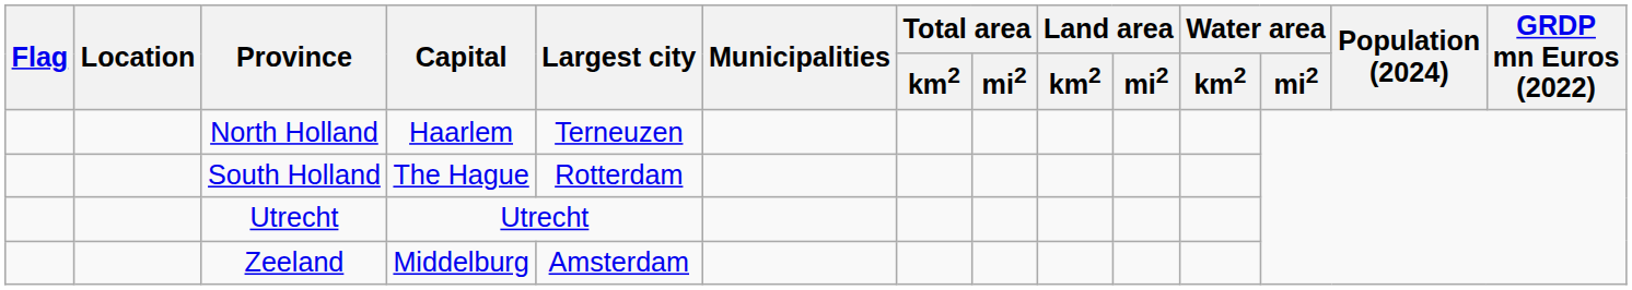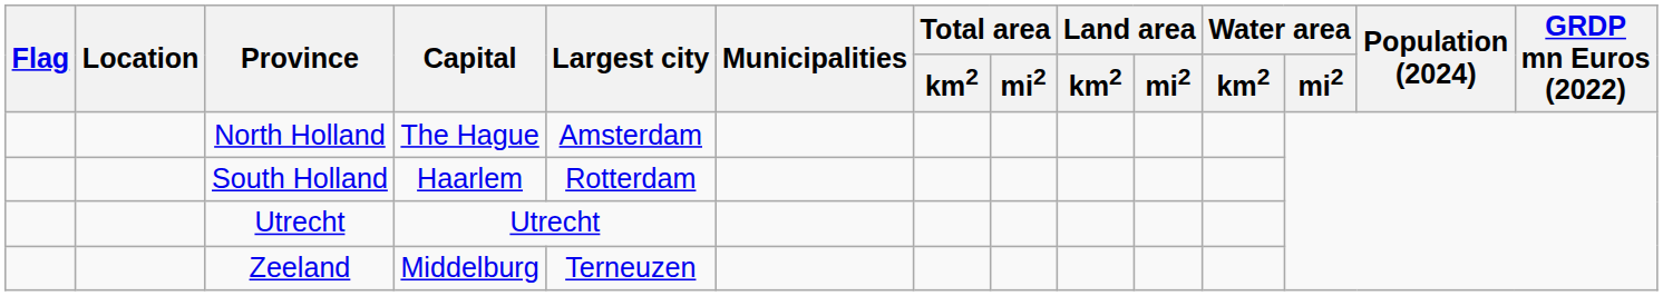North Holland | Capital: Haarlem -> The Hague
North Holland | Largest city: Terneuzen -> Amsterdam
South Holland | Capital: The Hague -> Haarlem
Zeeland | Largest city: Amsterdam -> Terneuzen
